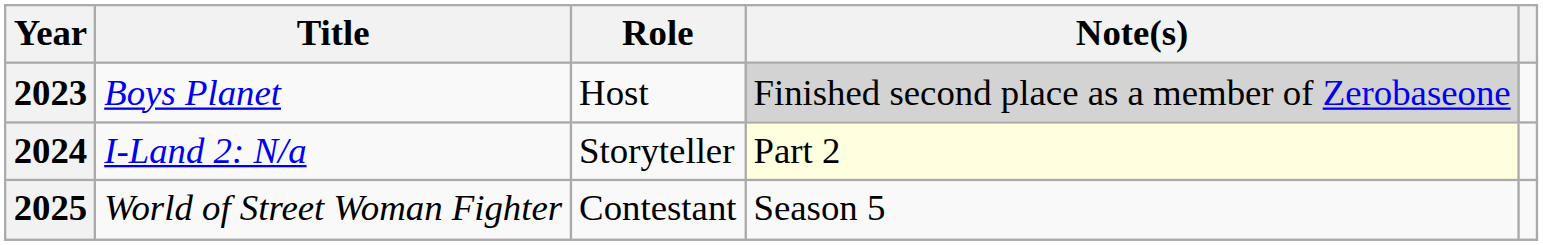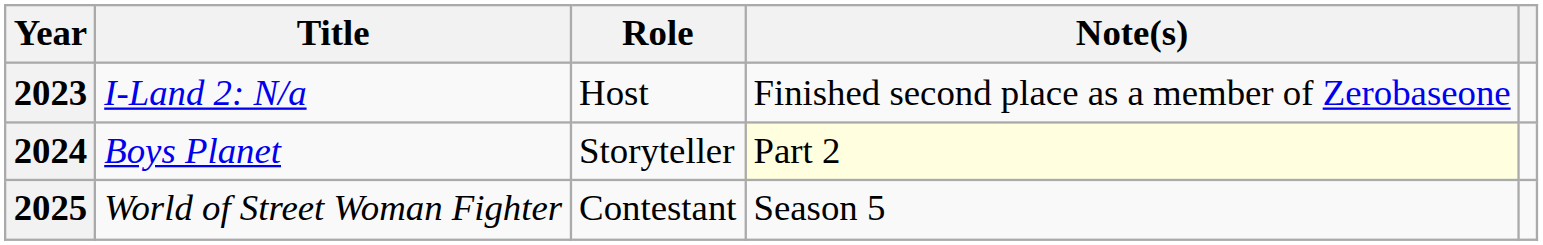2023 | Title: Boys Planet -> I-Land 2: N/a
2023 | Note(s): lightgrey background -> no background
2024 | Title: I-Land 2: N/a -> Boys Planet
